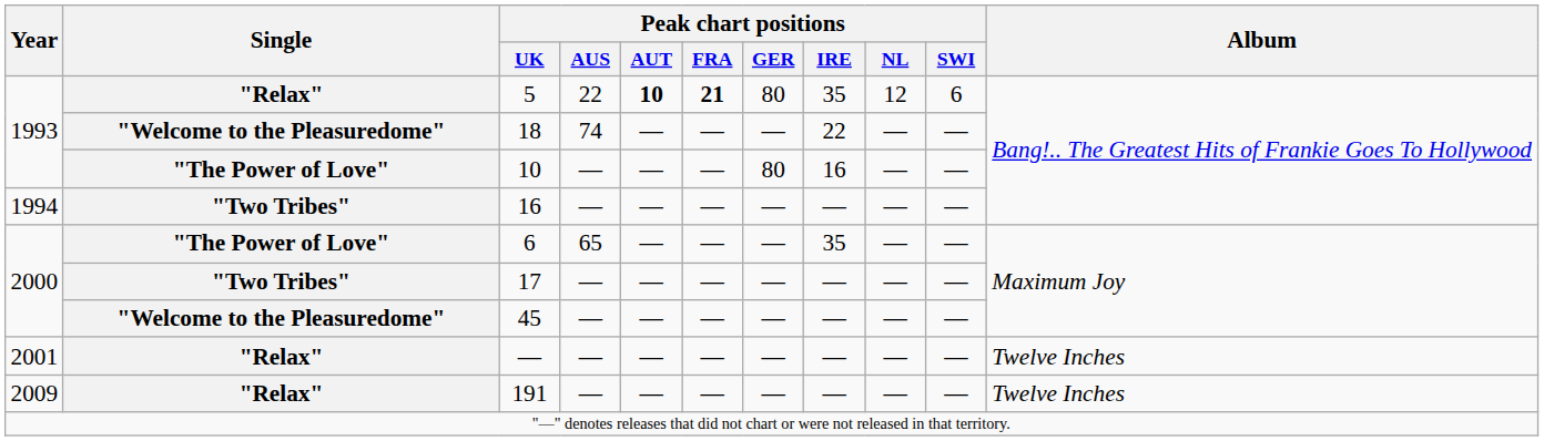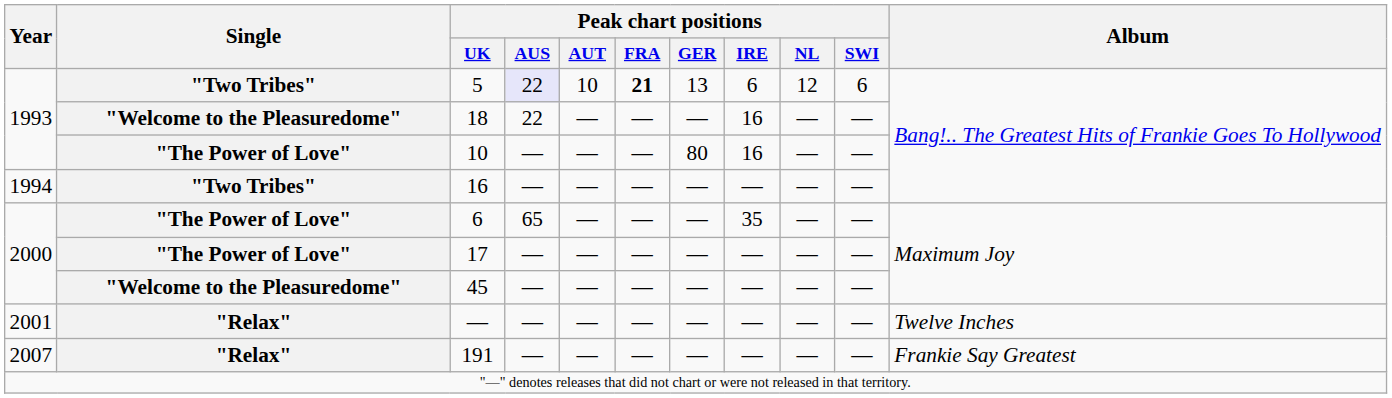5 | Single: "Relax" -> "Two Tribes"
5 | Peak chart positions / AUS: no background -> lavender background
5 | Peak chart positions / AUT: bold -> normal
5 | Peak chart positions / GER: 80 -> 13
5 | Peak chart positions / IRE: 35 -> 6
18 | Peak chart positions / AUS: 74 -> 22
18 | Peak chart positions / IRE: 22 -> 16
17 | Single: "Two Tribes" -> "The Power of Love"
191 | Year: 2009 -> 2007
191 | Album: Twelve Inches -> Frankie Say Greatest
